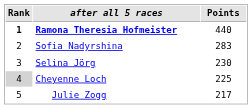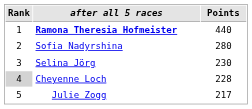Ramona Theresia Hofmeister | Rank: bold -> normal
Sofia Nadyrshina | Points: 283 -> 280
Cheyenne Loch | Points: 225 -> 228
